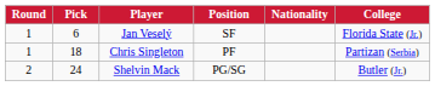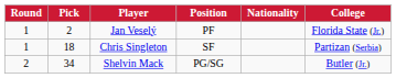Jan Veselý | Pick: 6 -> 2
Jan Veselý | Position: SF -> PF
Chris Singleton | Position: PF -> SF
Shelvin Mack | Pick: 24 -> 34
